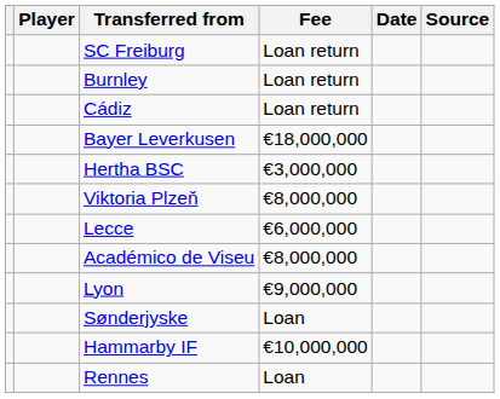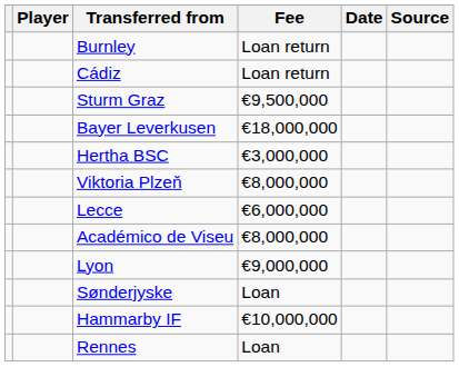- row: SC Freiburg | Loan return
+ row: Sturm Graz | €9,500,000
